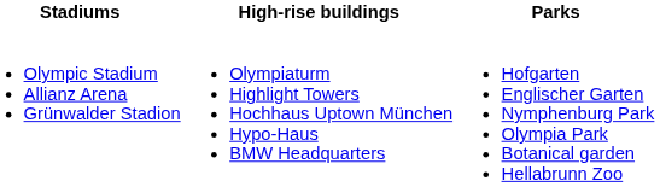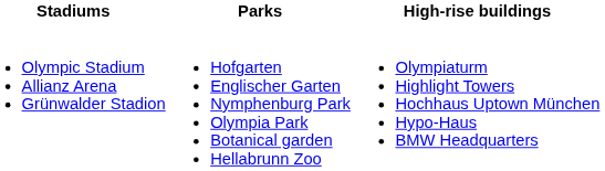columns swapped: High-rise buildings <-> Parks
